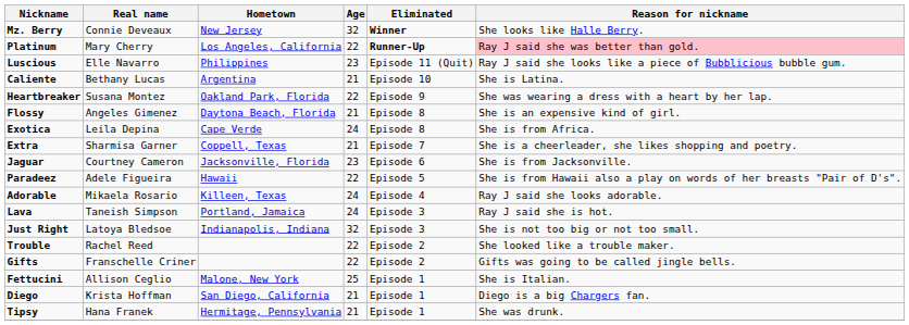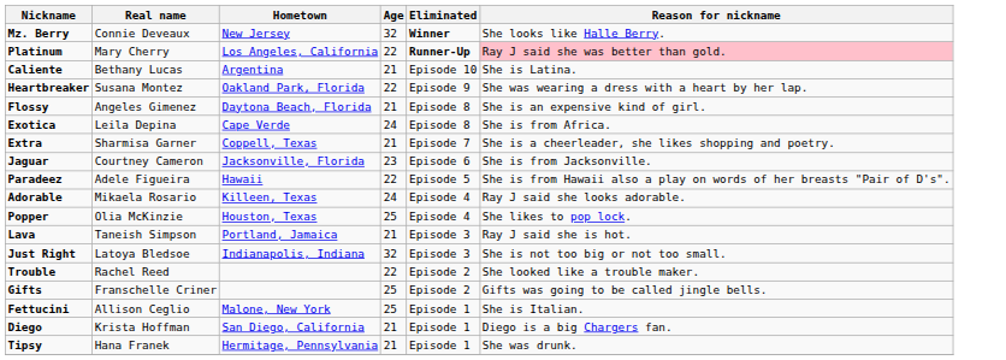- row: Luscious | Elle Navarro | Philippines | 23 | Episode 11 (Quit) | Ray J said she looks like a piece of Bubblicious bubble gum.
+ row: Popper | Olia McKinzie | Houston, Texas | 25 | Episode 4 | She likes to pop lock.
Lava | Age: 24 -> 21
Gifts | Age: 22 -> 25
